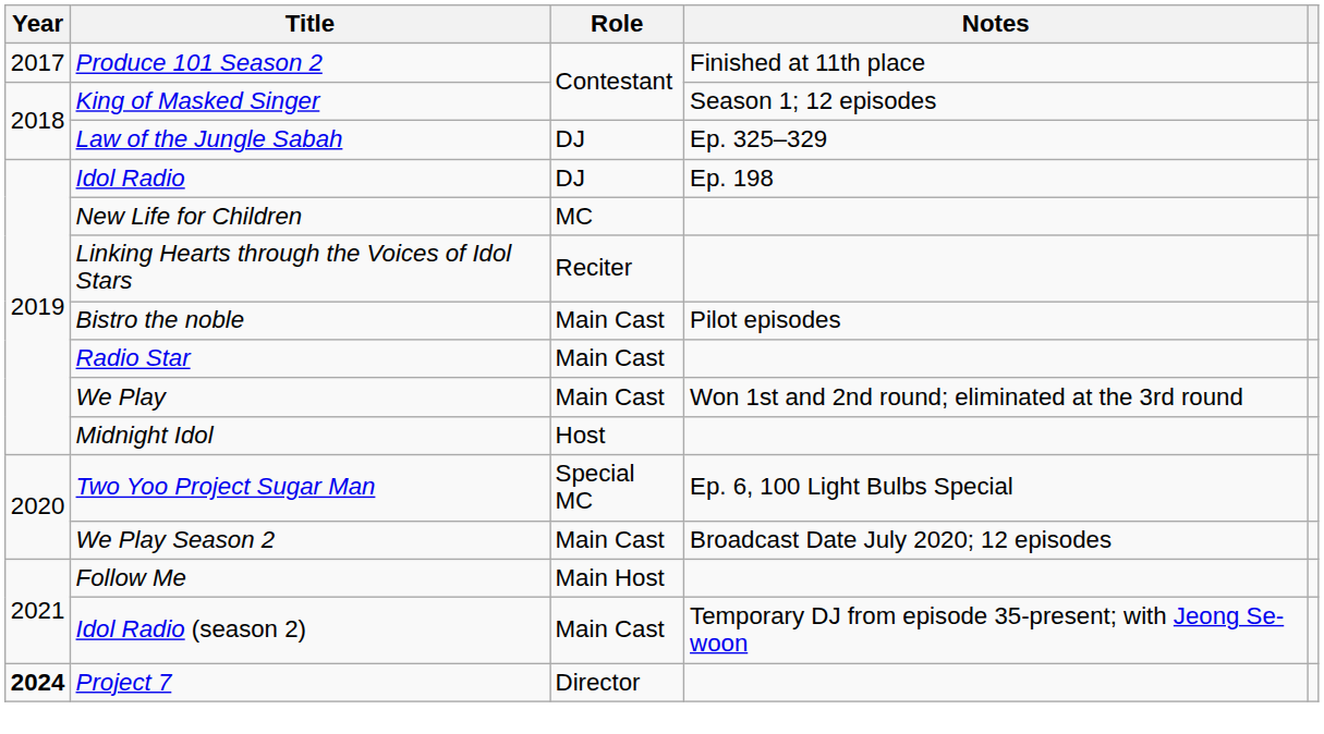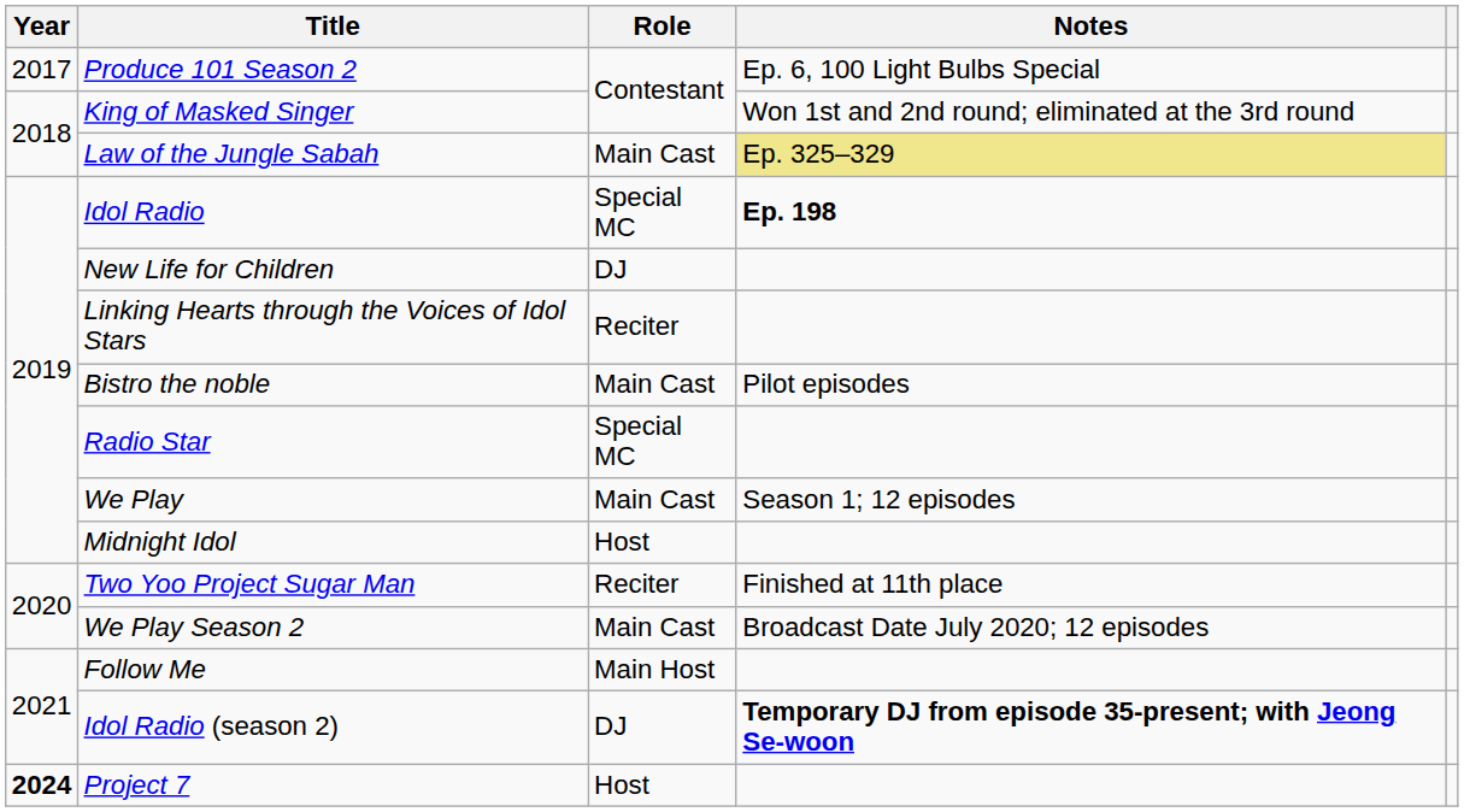Produce 101 Season 2 | Notes: Finished at 11th place -> Ep. 6, 100 Light Bulbs Special
King of Masked Singer | Notes: Season 1; 12 episodes -> Won 1st and 2nd round; eliminated at the 3rd round
Law of the Jungle Sabah | Role: DJ -> Main Cast
Law of the Jungle Sabah | Notes: no background -> khaki background
Idol Radio | Role: DJ -> Special MC
Idol Radio | Notes: normal -> bold
New Life for Children | Role: MC -> DJ
Radio Star | Role: Main Cast -> Special MC
We Play | Notes: Won 1st and 2nd round; eliminated at the 3rd round -> Season 1; 12 episodes
Two Yoo Project Sugar Man | Role: Special MC -> Reciter
Two Yoo Project Sugar Man | Notes: Ep. 6, 100 Light Bulbs Special -> Finished at 11th place
Idol Radio (season 2) | Role: Main Cast -> DJ
Idol Radio (season 2) | Notes: normal -> bold
Project 7 | Role: Director -> Host
